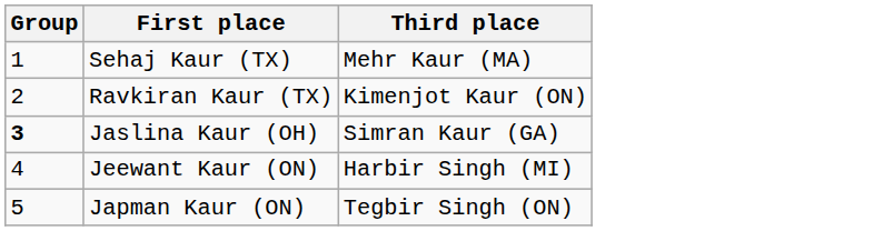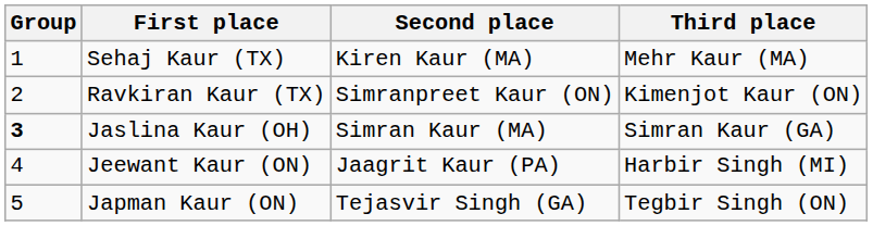+ column: Second place | Kiren Kaur (MA) | Simranpreet Kaur (ON) | Simran Kaur (MA) | Jaagrit Kaur (PA) | Tejasvir Singh (GA)
